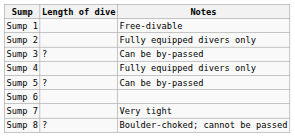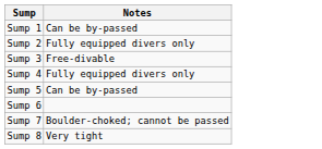- column: Length of dive | ? | ? | ?
Sump 1 | Notes: Free-divable -> Can be by-passed
Sump 3 | Notes: Can be by-passed -> Free-divable
Sump 7 | Notes: Very tight -> Boulder-choked; cannot be passed
Sump 8 | Notes: Boulder-choked; cannot be passed -> Very tight
